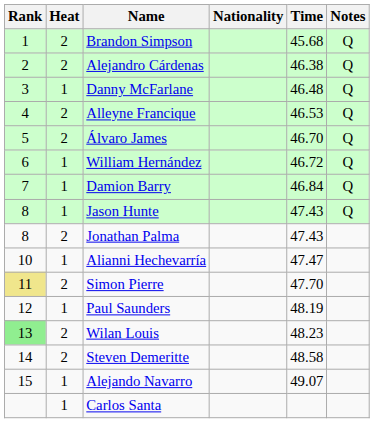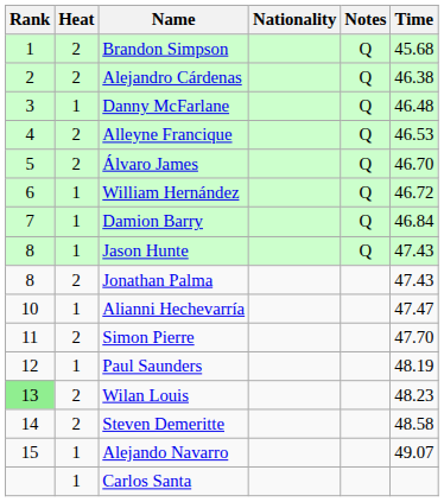columns swapped: Time <-> Notes
Simon Pierre | Rank: khaki background -> no background
